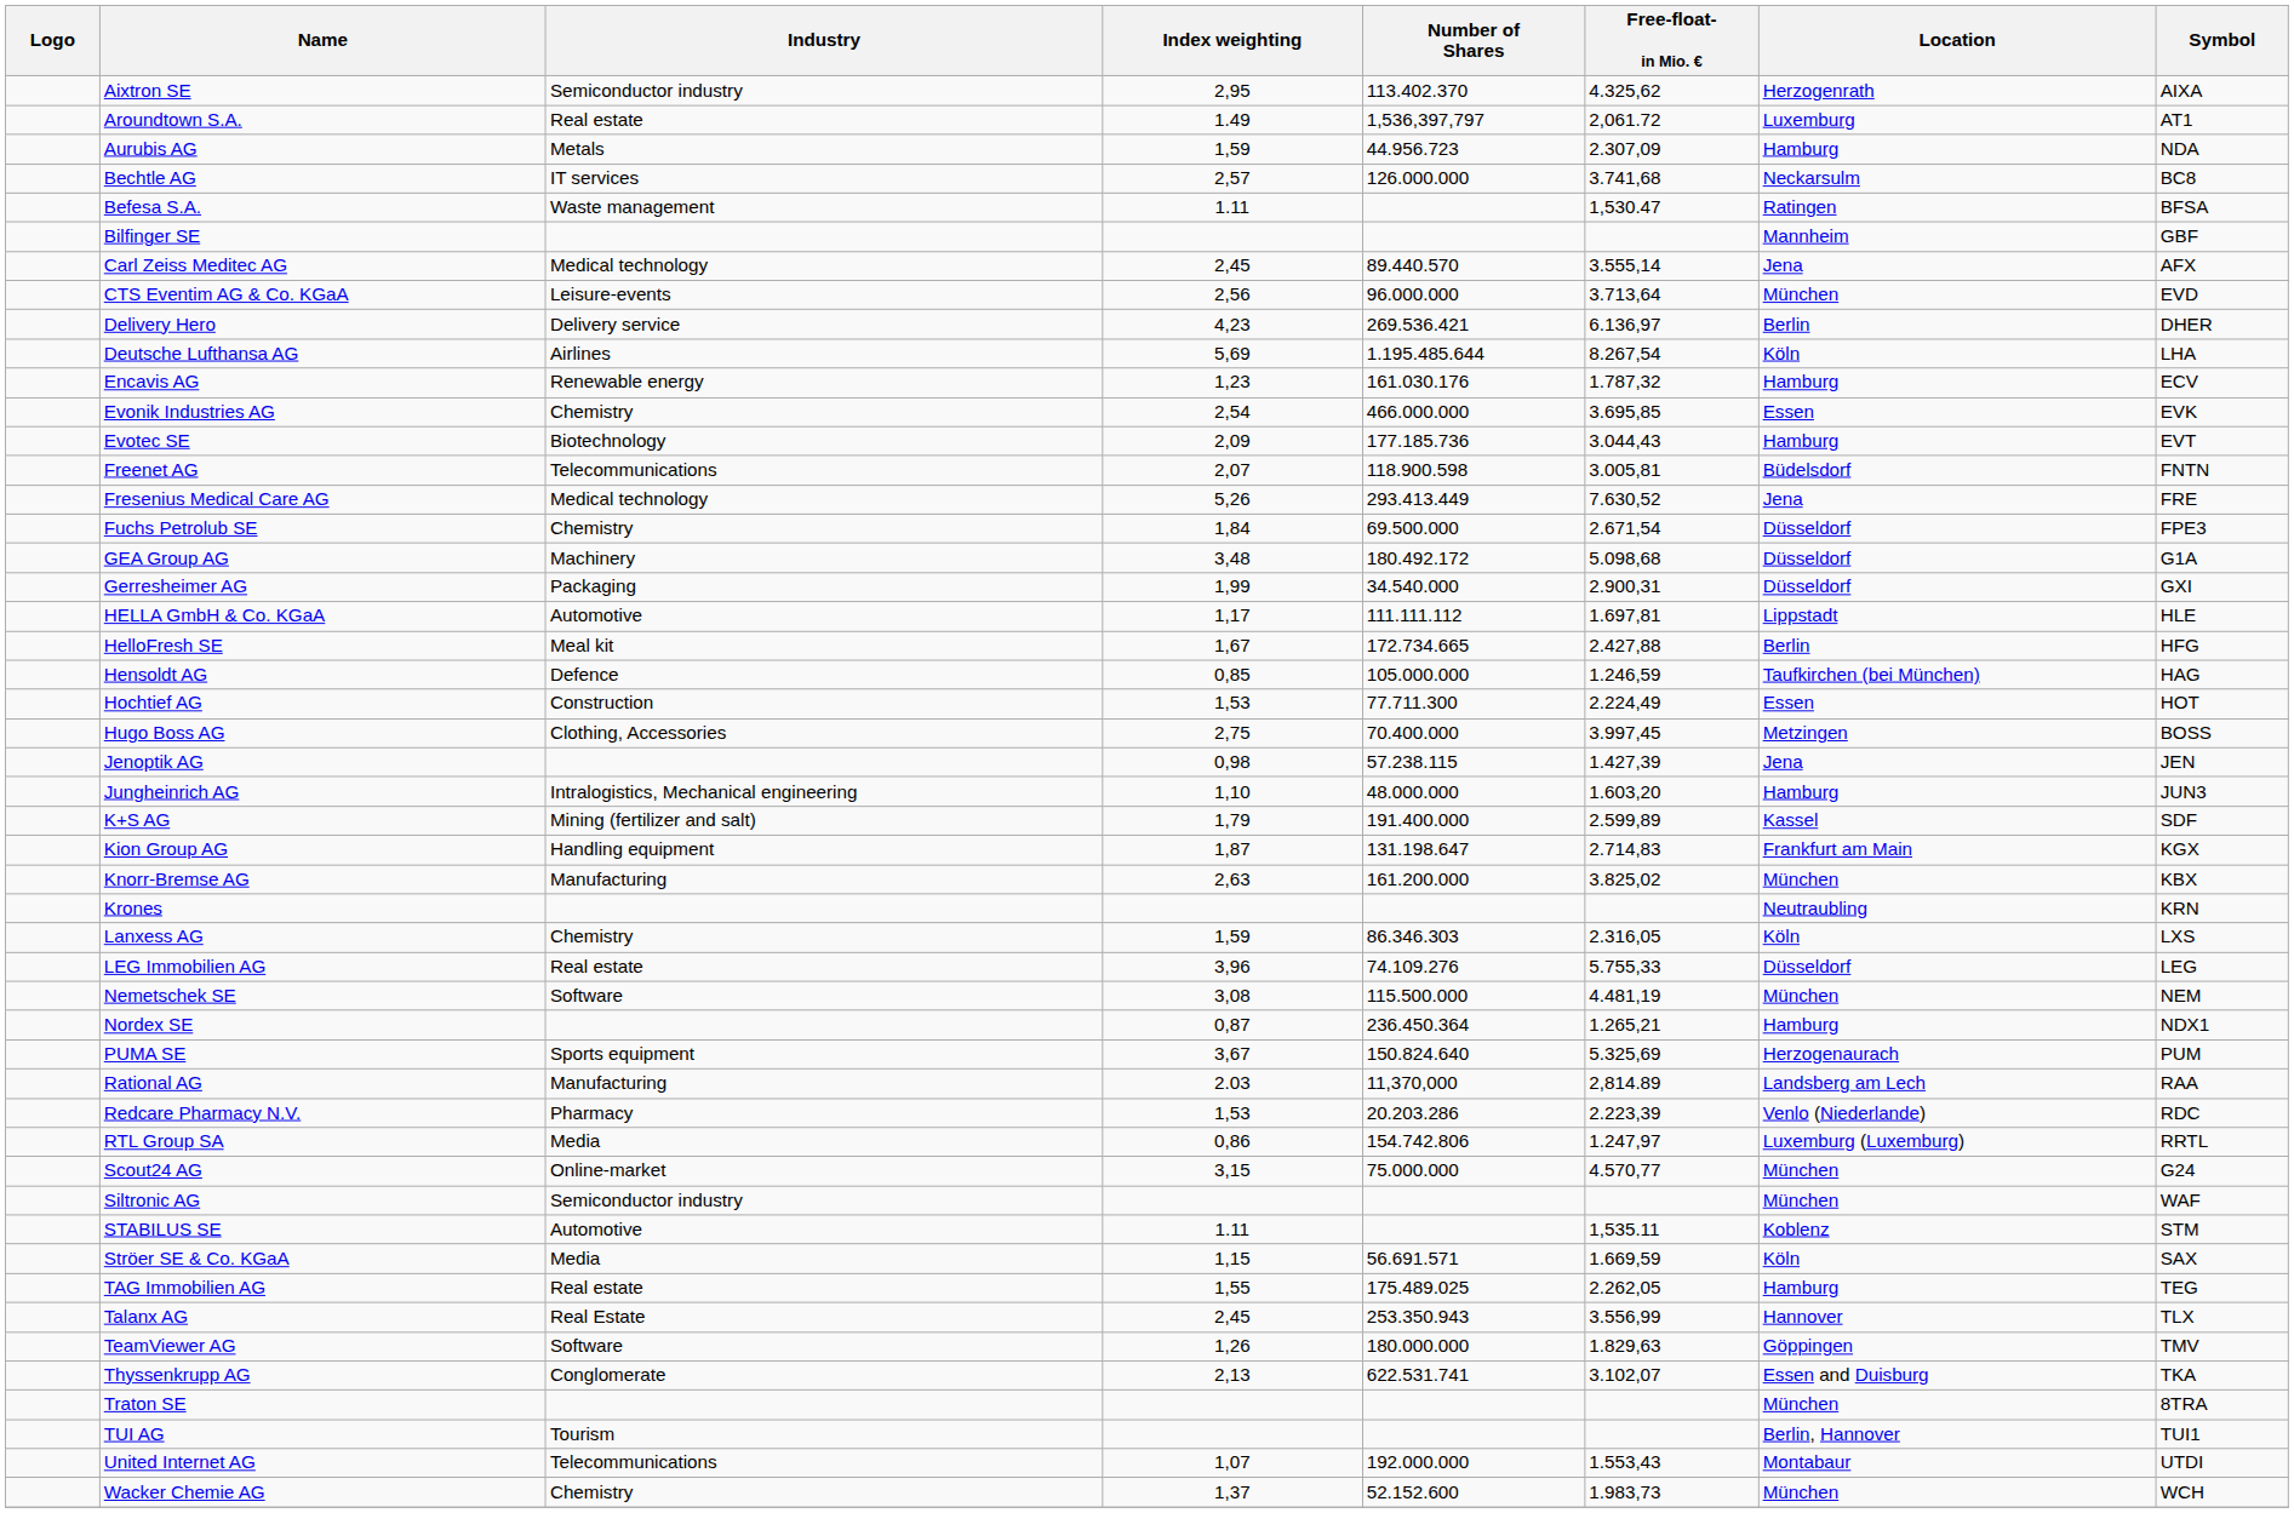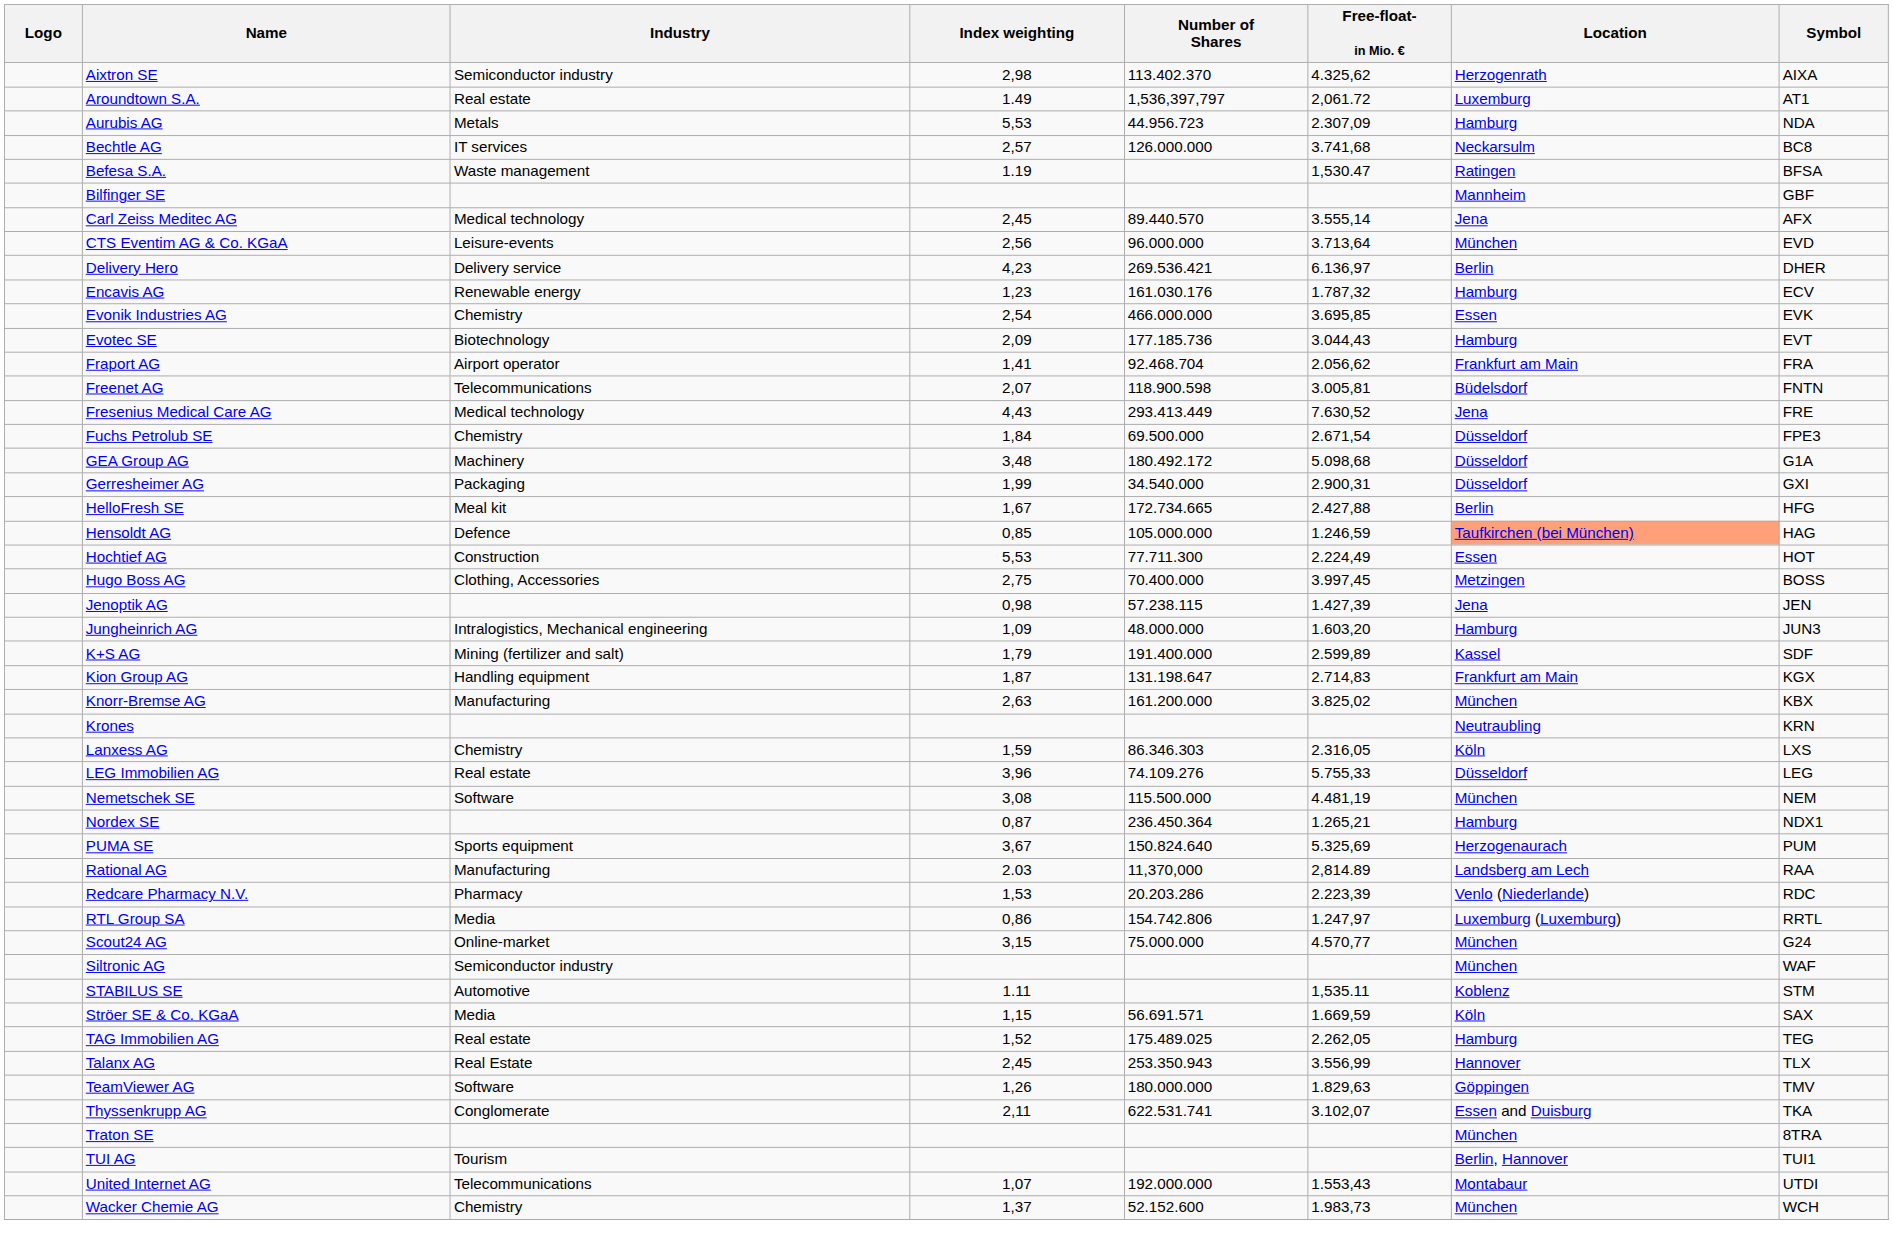Aixtron SE | Index weighting: 2,95 -> 2,98
Aurubis AG | Index weighting: 1,59 -> 5,53
Befesa S.A. | Index weighting: 1.11 -> 1.19
- row: Deutsche Lufthansa AG | Airlines | 5,69 | 1.195.485.644 | 8.267,54 | Köln | LHA
+ row: Fraport AG | Airport operator | 1,41 | 92.468.704 | 2.056,62 | Frankfurt am Main | FRA
Fresenius Medical Care AG | Index weighting: 5,26 -> 4,43
- row: HELLA GmbH & Co. KGaA | Automotive | 1,17 | 111.111.112 | 1.697,81 | Lippstadt | HLE
Hensoldt AG | Location: no background -> lightsalmon background
Hochtief AG | Index weighting: 1,53 -> 5,53
Jungheinrich AG | Index weighting: 1,10 -> 1,09
TAG Immobilien AG | Index weighting: 1,55 -> 1,52
Thyssenkrupp AG | Index weighting: 2,13 -> 2,11
